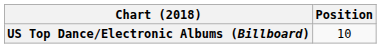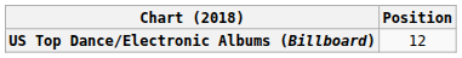US Top Dance/Electronic Albums (Billboard) | Position: 10 -> 12
